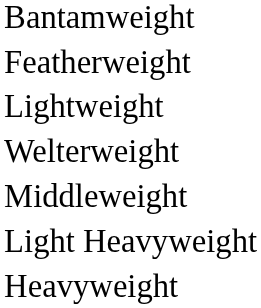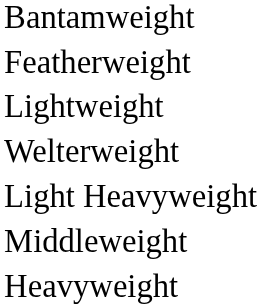rows swapped: Middleweight <-> Light Heavyweight
